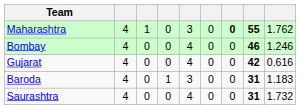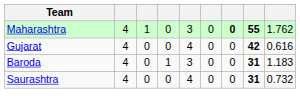- row: Bombay | 4 | 0 | 0 | 4 | 0 | 0 | 46 | 1.246
Saurashtra | column 9: 1.732 -> 0.732
